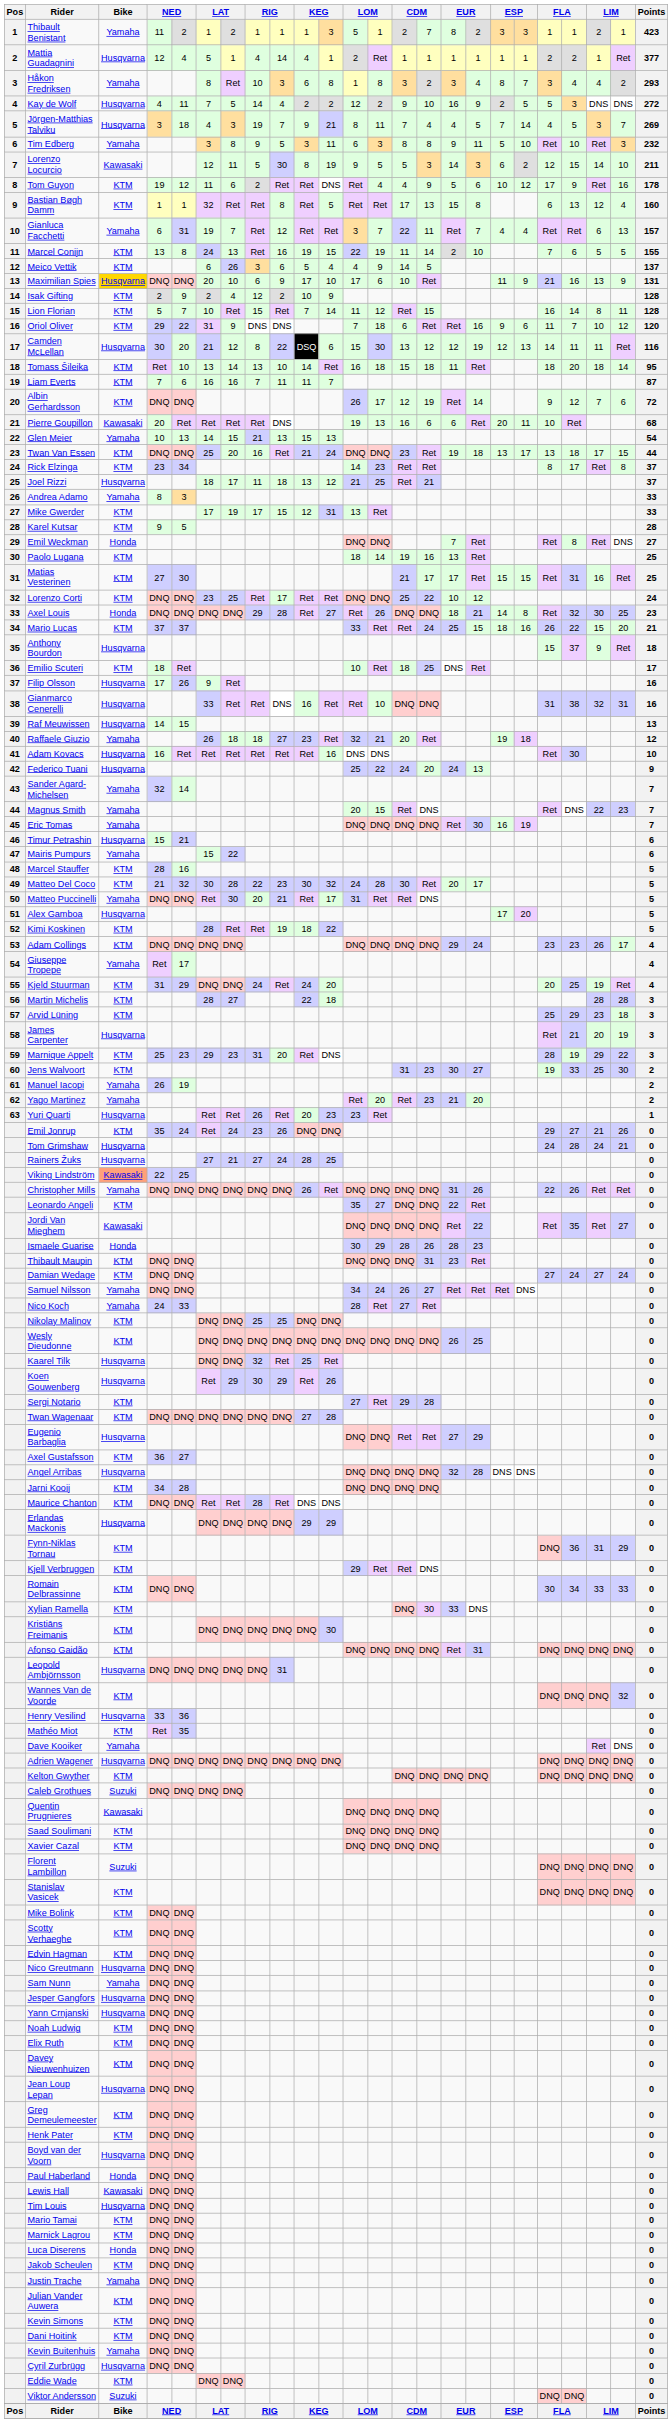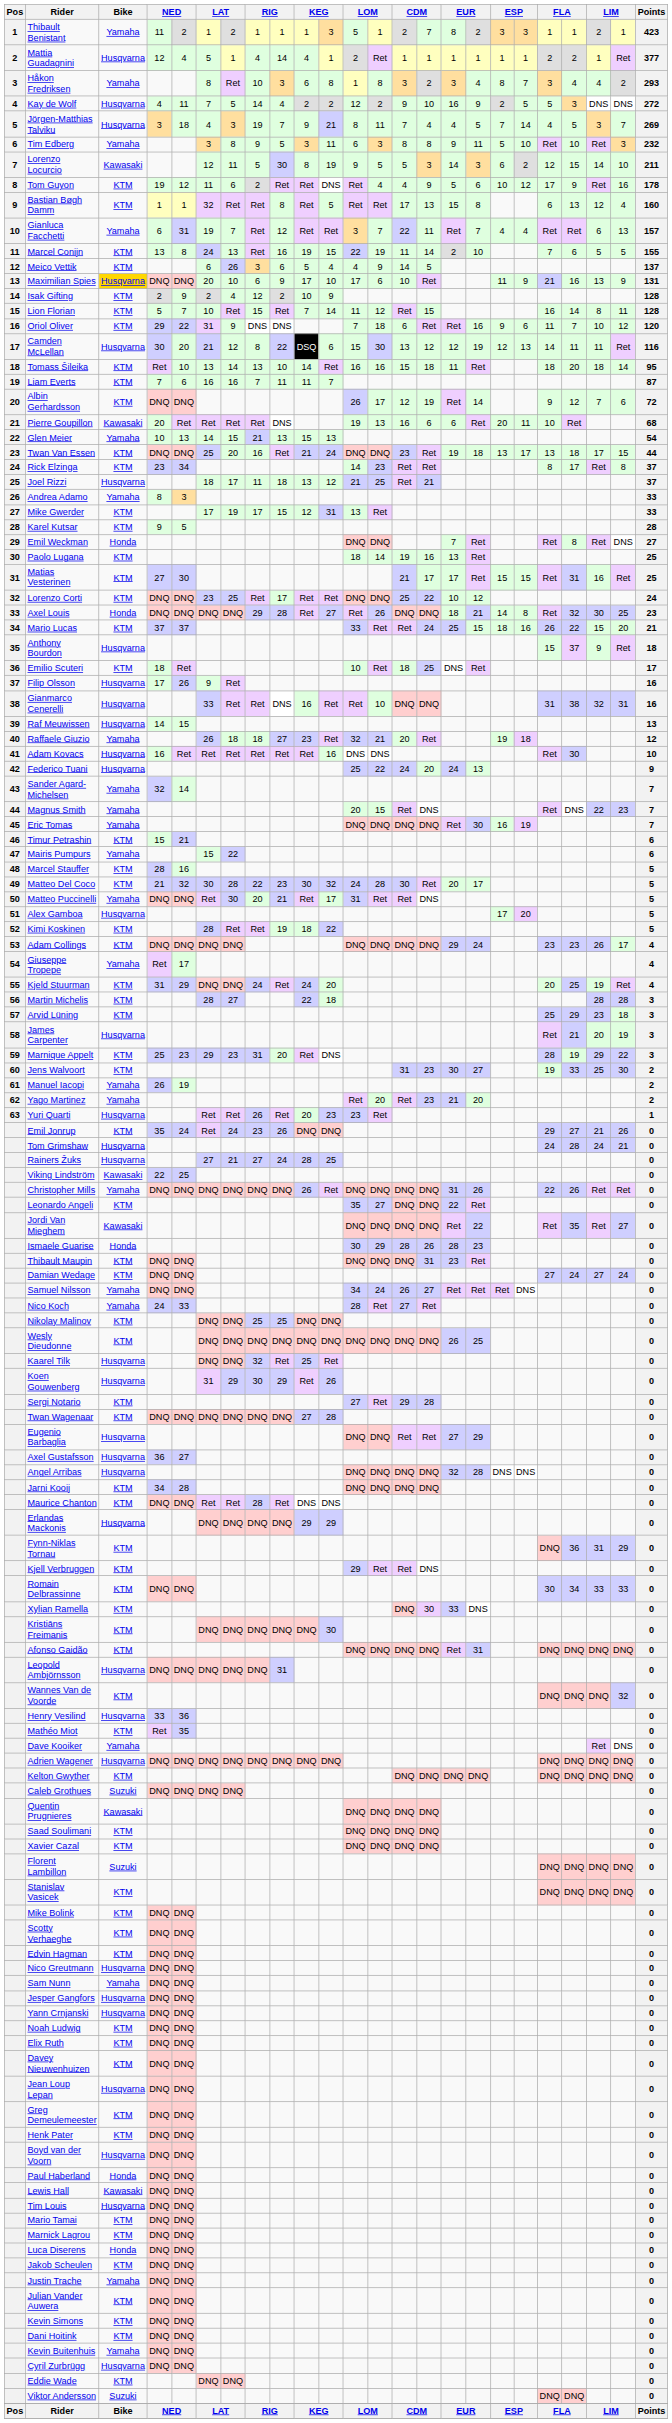Tomass Šileika | column 13: 18 -> 16
Timur Petrashin | Bike: Husqvarna -> KTM
Viking Lindström | Bike: lightsalmon background -> no background
Koen Gouwenberg | column 6: Ret -> 31
Axel Gustafsson | Bike: KTM -> Husqvarna
